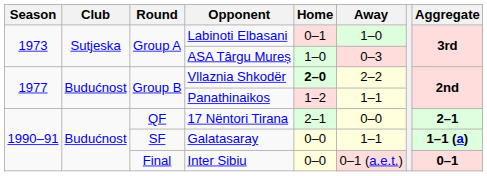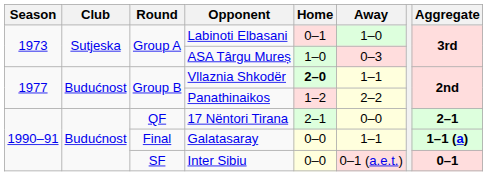Vllaznia Shkodër | Away: 2–2 -> 1–1
Panathinaikos | Away: 1–1 -> 2–2
Galatasaray | Round: SF -> Final
Inter Sibiu | Round: Final -> SF
